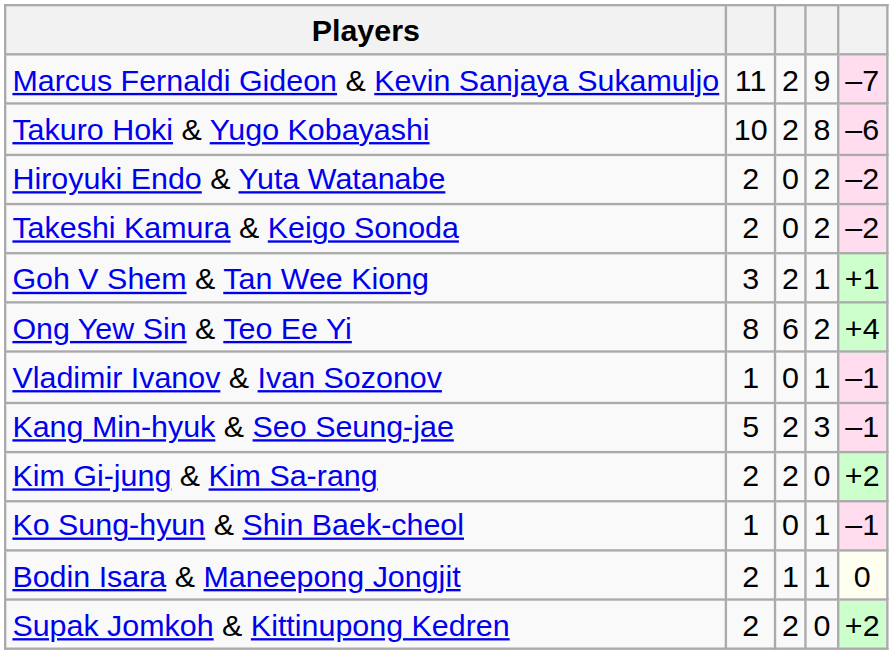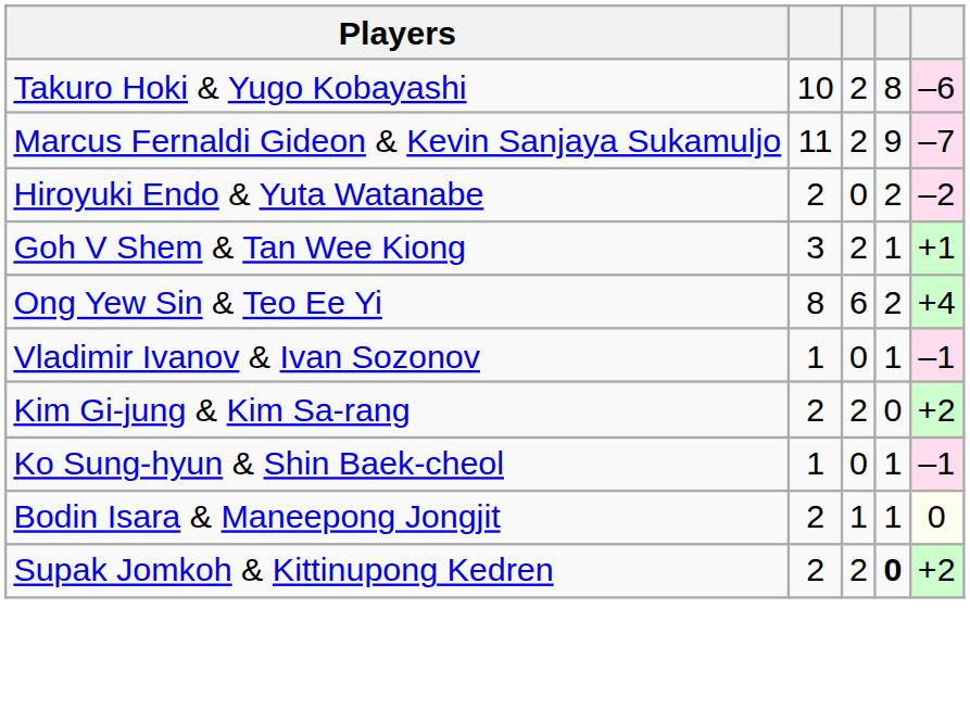rows swapped: Marcus Fernaldi Gideon & Kevin Sanjaya Sukamuljo <-> Takuro Hoki & Yugo Kobayashi
- row: Takeshi Kamura & Keigo Sonoda | 2 | 0 | 2 | –2
- row: Kang Min-hyuk & Seo Seung-jae | 5 | 2 | 3 | –1
Supak Jomkoh & Kittinupong Kedren | column 4: normal -> bold
